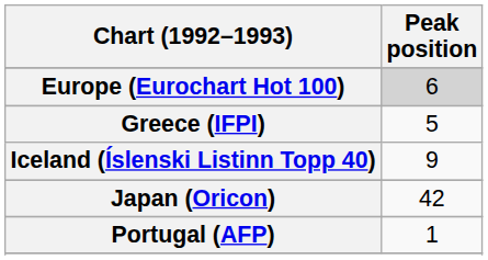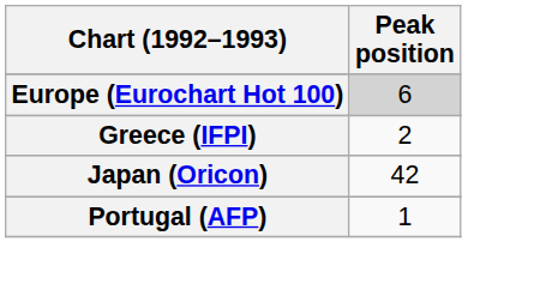Greece (IFPI) | Peak position: 5 -> 2
- row: Iceland (Íslenski Listinn Topp 40) | 9
